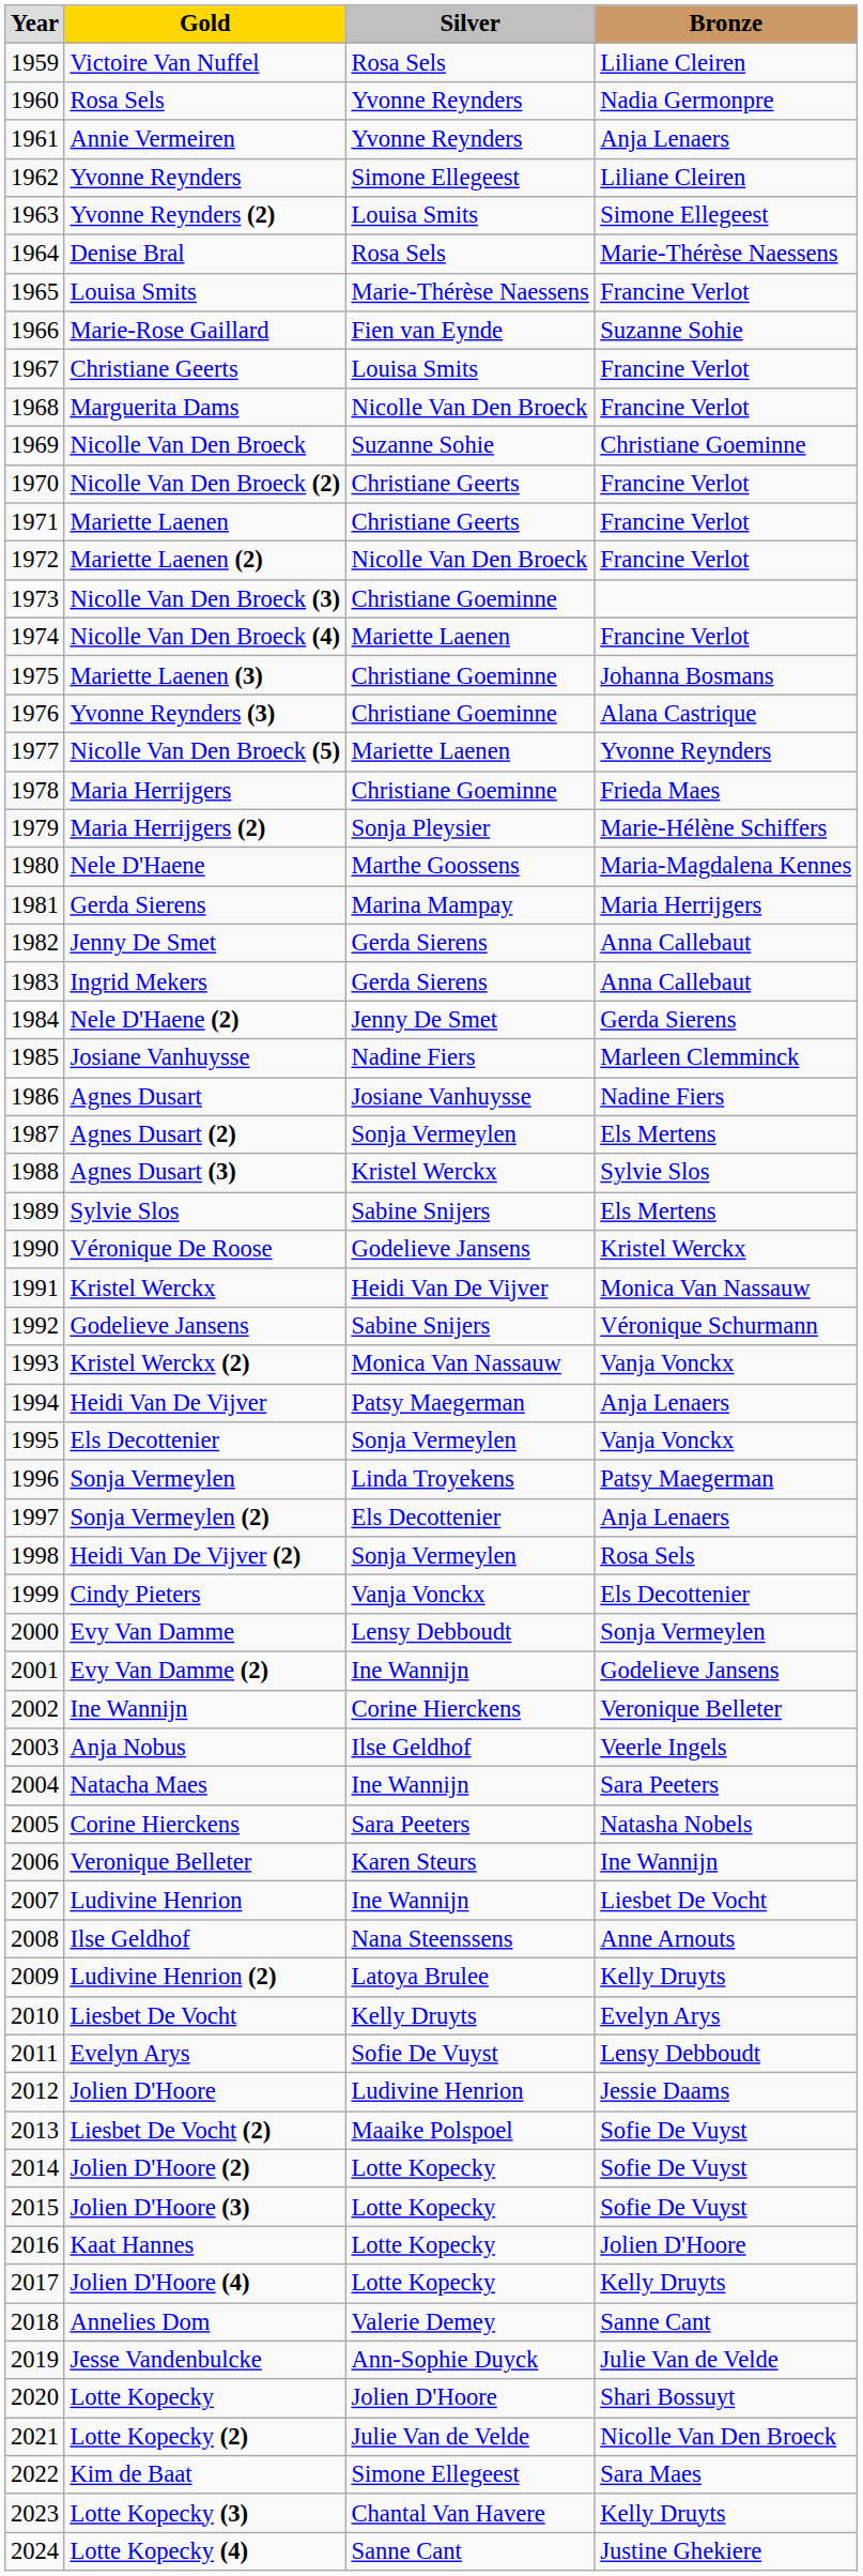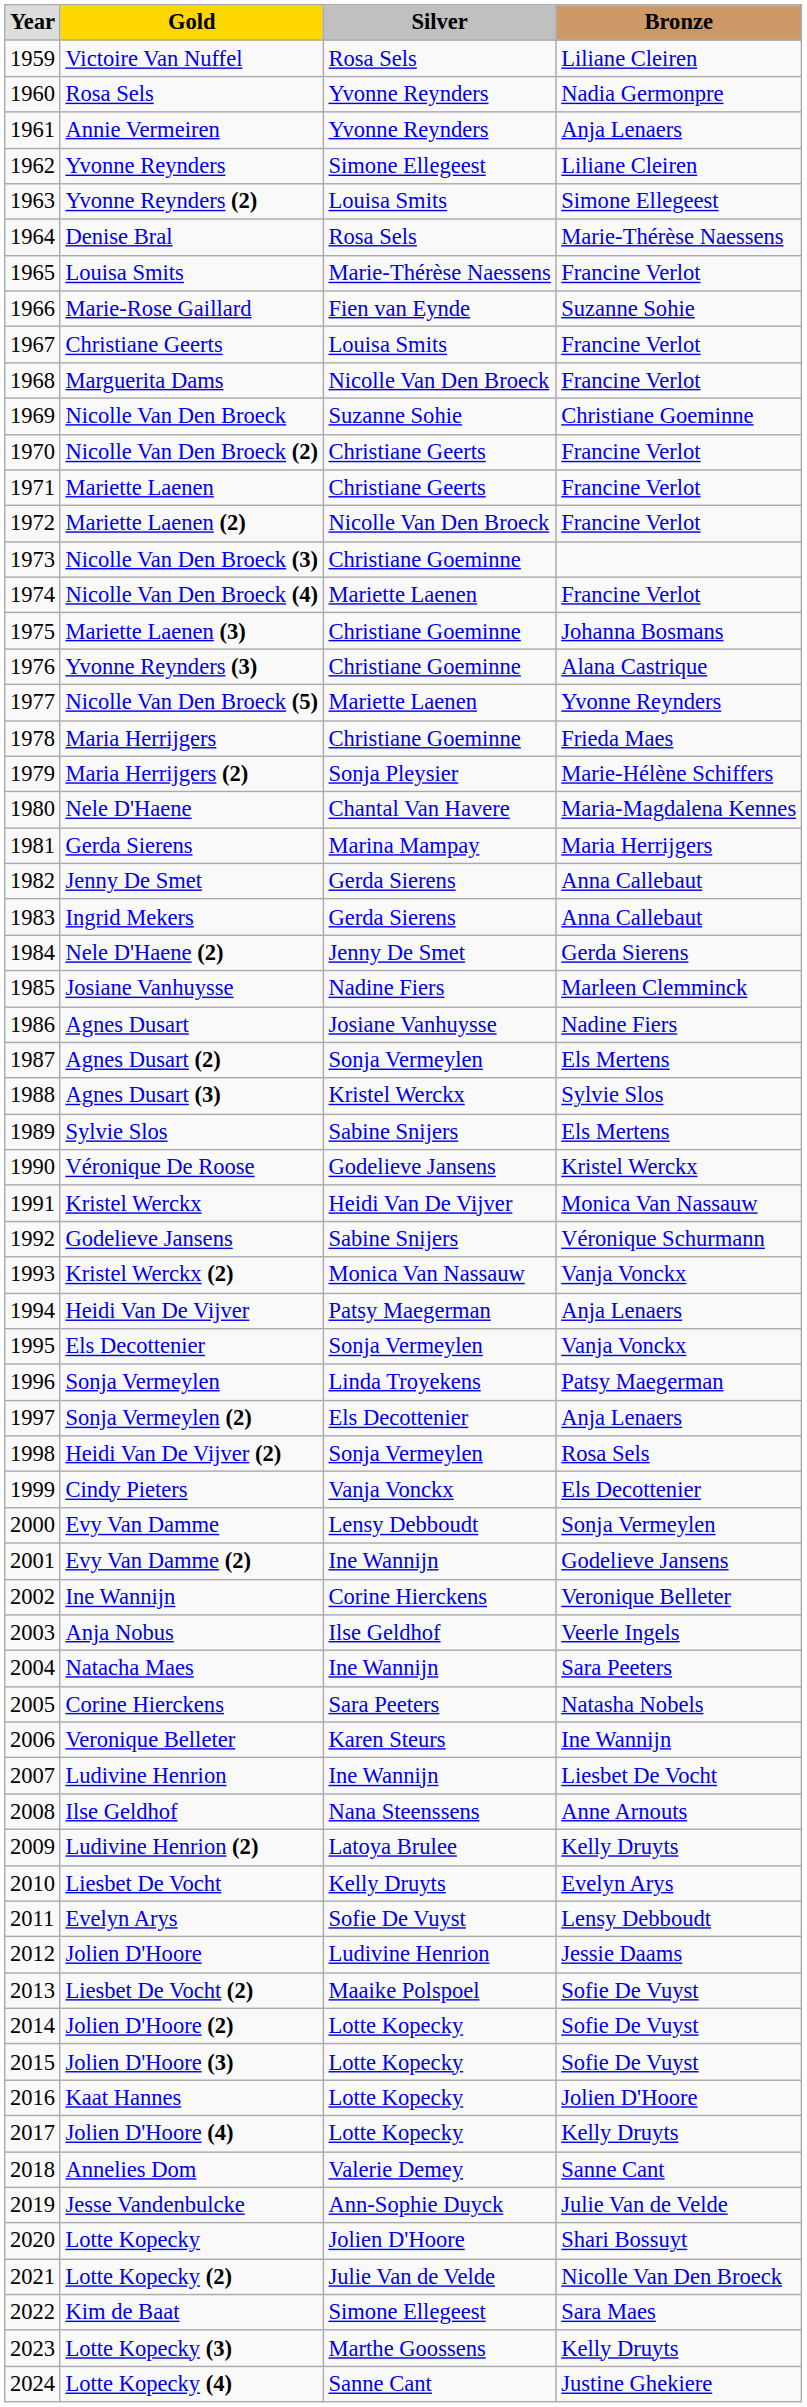Nele D'Haene | Silver: Marthe Goossens -> Chantal Van Havere
Lotte Kopecky (3) | Silver: Chantal Van Havere -> Marthe Goossens
